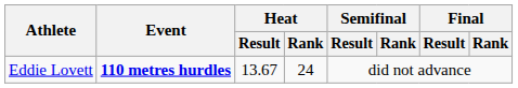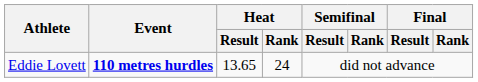Eddie Lovett | Heat / Result: 13.67 -> 13.65
